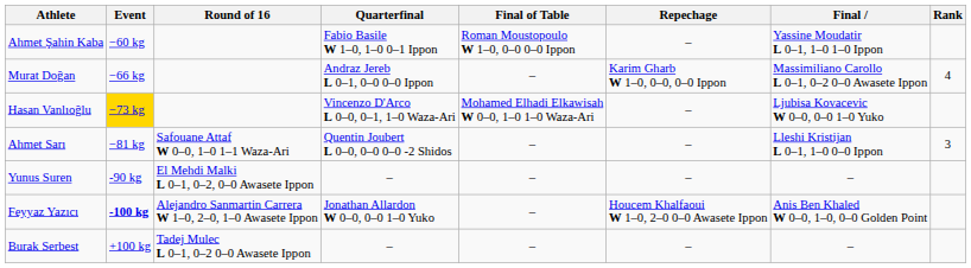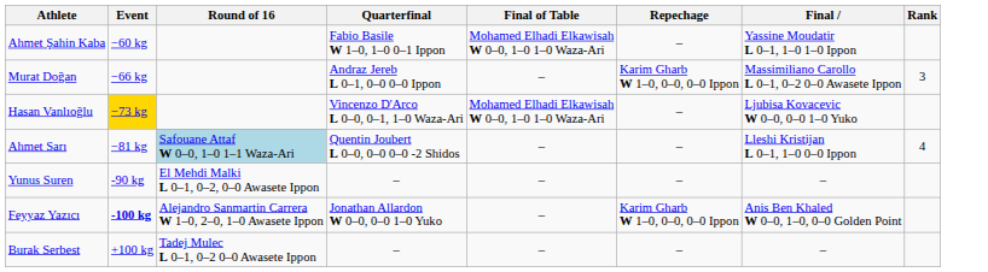Ahmet Şahin Kaba | Final of Table: Roman Moustopoulo W 1–0, 0–0 0–0 Ippon -> Mohamed Elhadi Elkawisah W 0–0, 1–0 1–0 Waza-Ari
Murat Doğan | Rank: 4 -> 3
Ahmet Sarı | Round of 16: no background -> lightblue background
Ahmet Sarı | Rank: 3 -> 4
Feyyaz Yazıcı | Repechage: Houcem Khalfaoui W 1–0, 2–0 0–0 Awasete Ippon -> Karim Gharb W 1–0, 0–0, 0–0 Ippon
